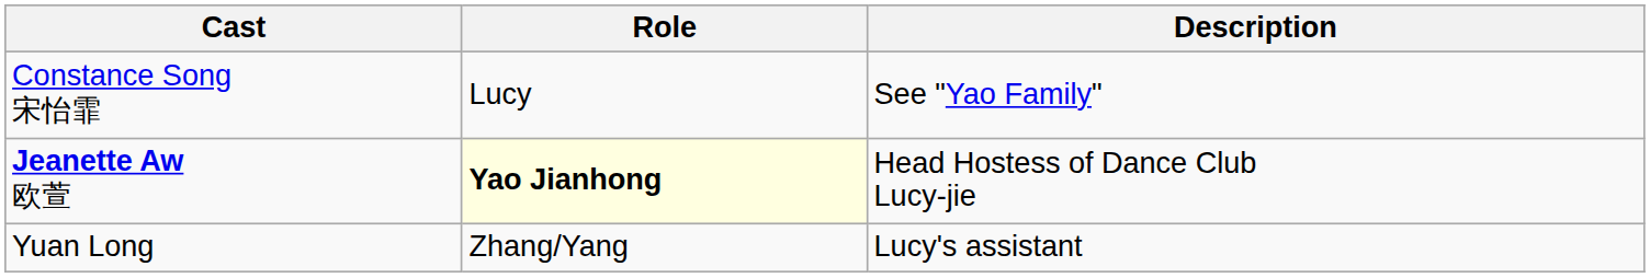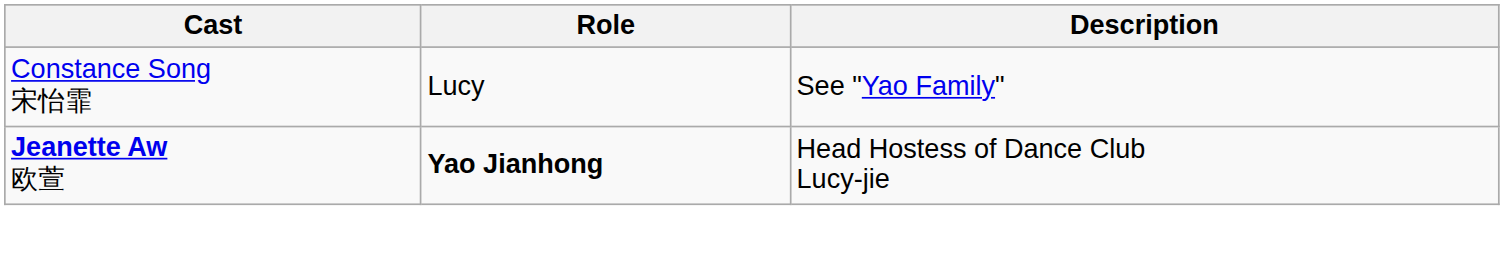Jeanette Aw 欧萱 | Role: lightyellow background -> no background
- row: Yuan Long | Zhang/Yang | Lucy's assistant
